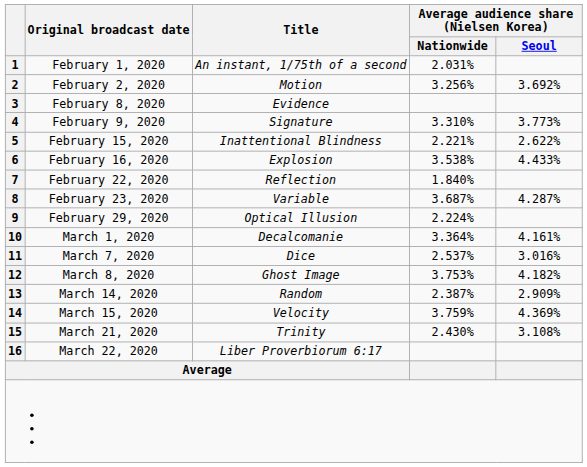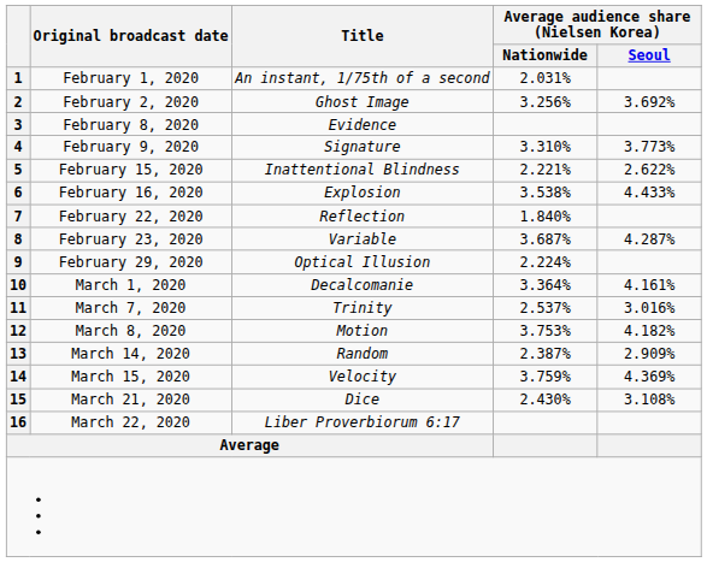2 | Title: Motion -> Ghost Image
11 | Title: Dice -> Trinity
12 | Title: Ghost Image -> Motion
15 | Title: Trinity -> Dice
